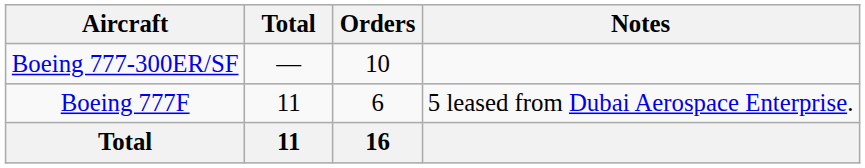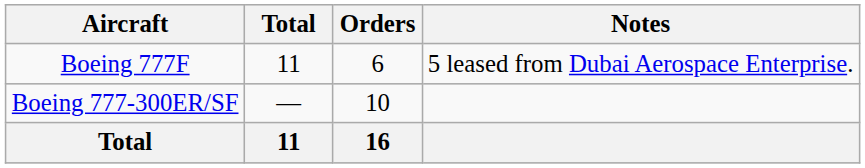rows swapped: Boeing 777F <-> Boeing 777-300ER/SF
